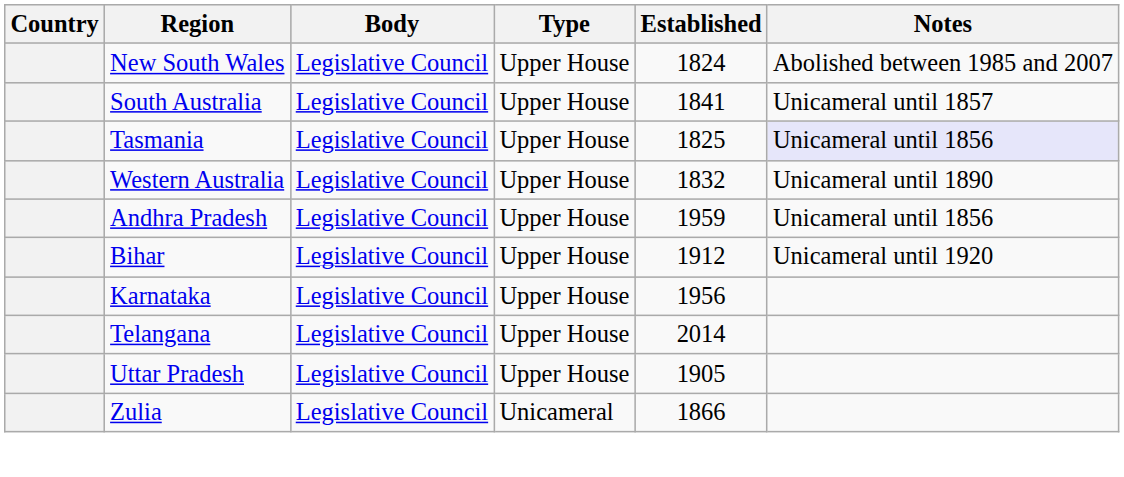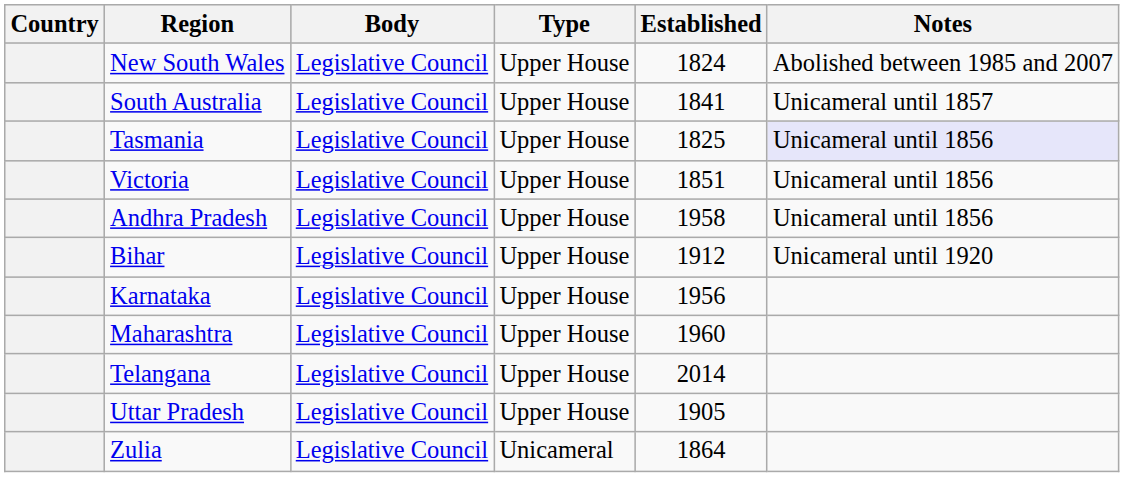+ row: Victoria | Legislative Council | Upper House | 1851 | Unicameral until 1856
- row: Western Australia | Legislative Council | Upper House | 1832 | Unicameral until 1890
Andhra Pradesh | Established: 1959 -> 1958
+ row: Maharashtra | Legislative Council | Upper House | 1960
Zulia | Established: 1866 -> 1864
